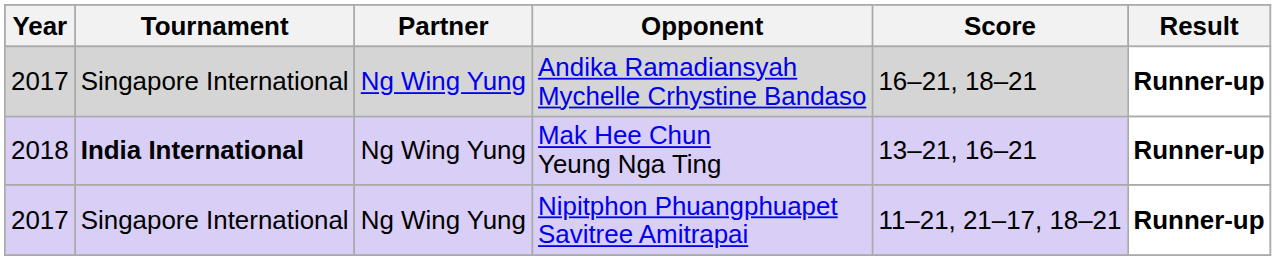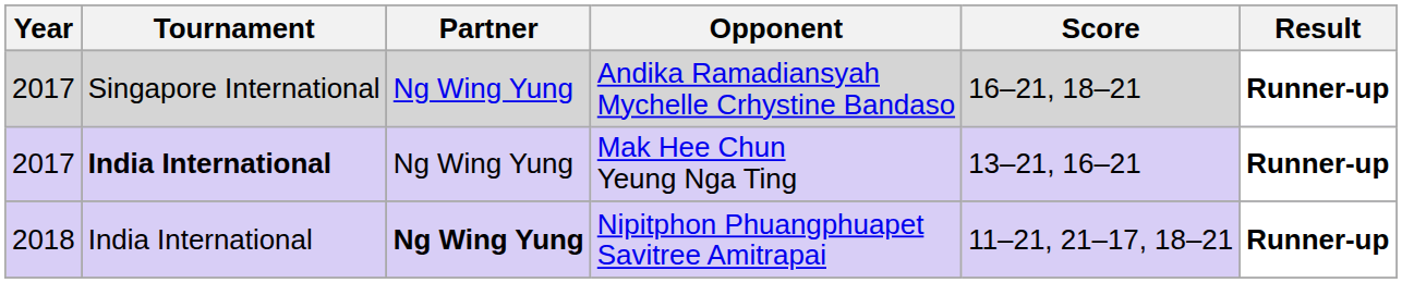Mak Hee Chun Yeung Nga Ting | Year: 2018 -> 2017
Nipitphon Phuangphuapet Savitree Amitrapai | Year: 2017 -> 2018
Nipitphon Phuangphuapet Savitree Amitrapai | Tournament: Singapore International -> India International
Nipitphon Phuangphuapet Savitree Amitrapai | Partner: normal -> bold
